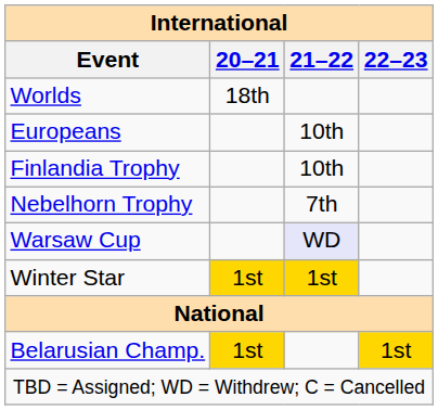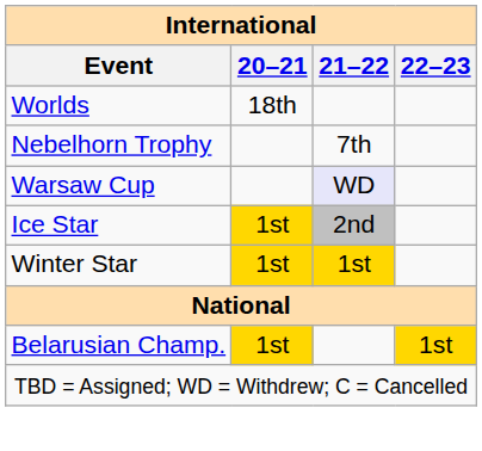- row: Europeans | 10th
- row: Finlandia Trophy | 10th
+ row: Ice Star | 1st | 2nd
